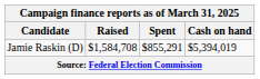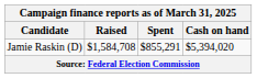Jamie Raskin (D) | Cash on hand: $5,394,019 -> $5,394,020
